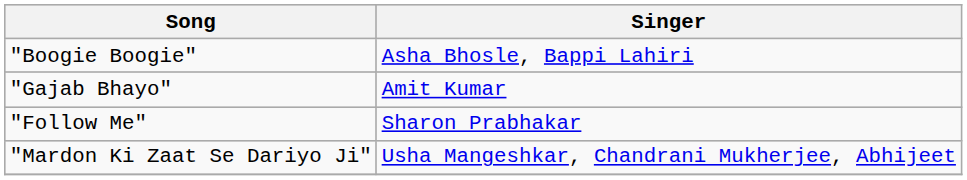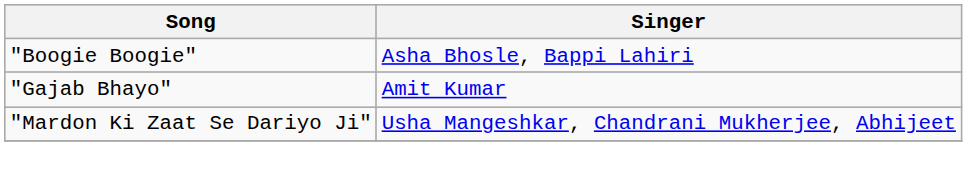- row: "Follow Me" | Sharon Prabhakar
